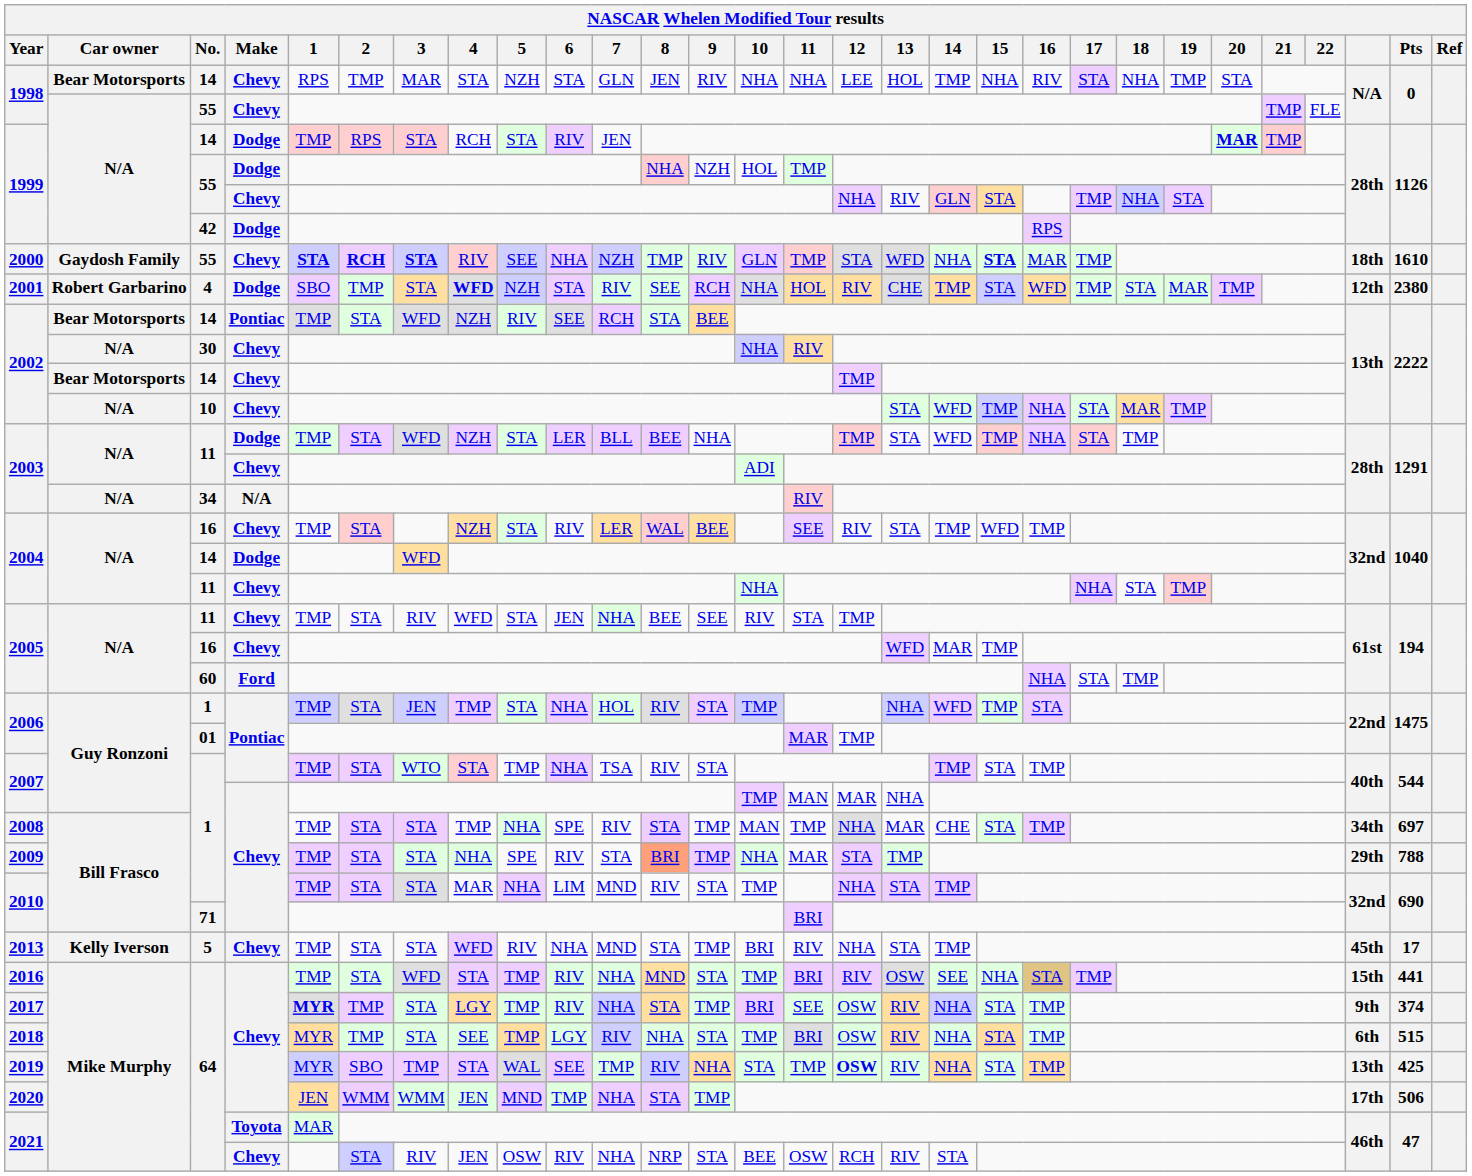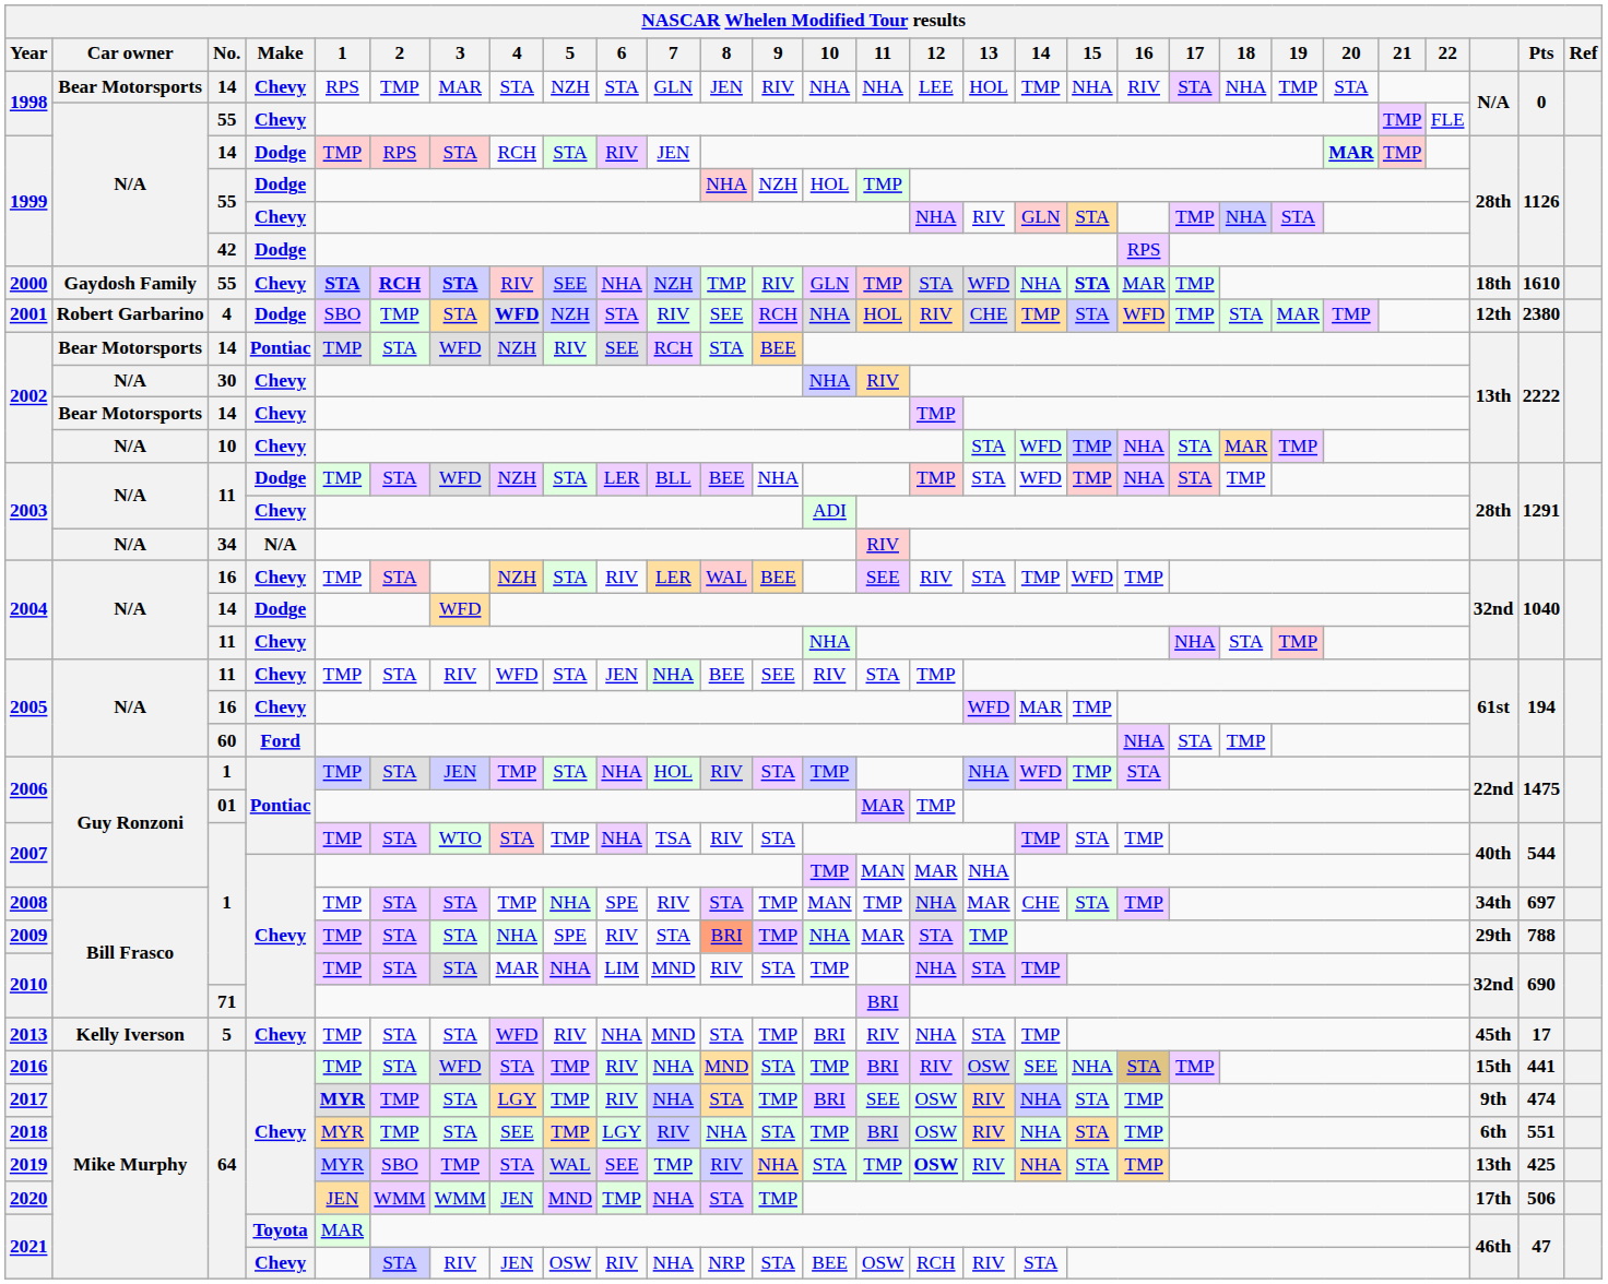2017 | Pts: 374 -> 474
2018 | Pts: 515 -> 551
